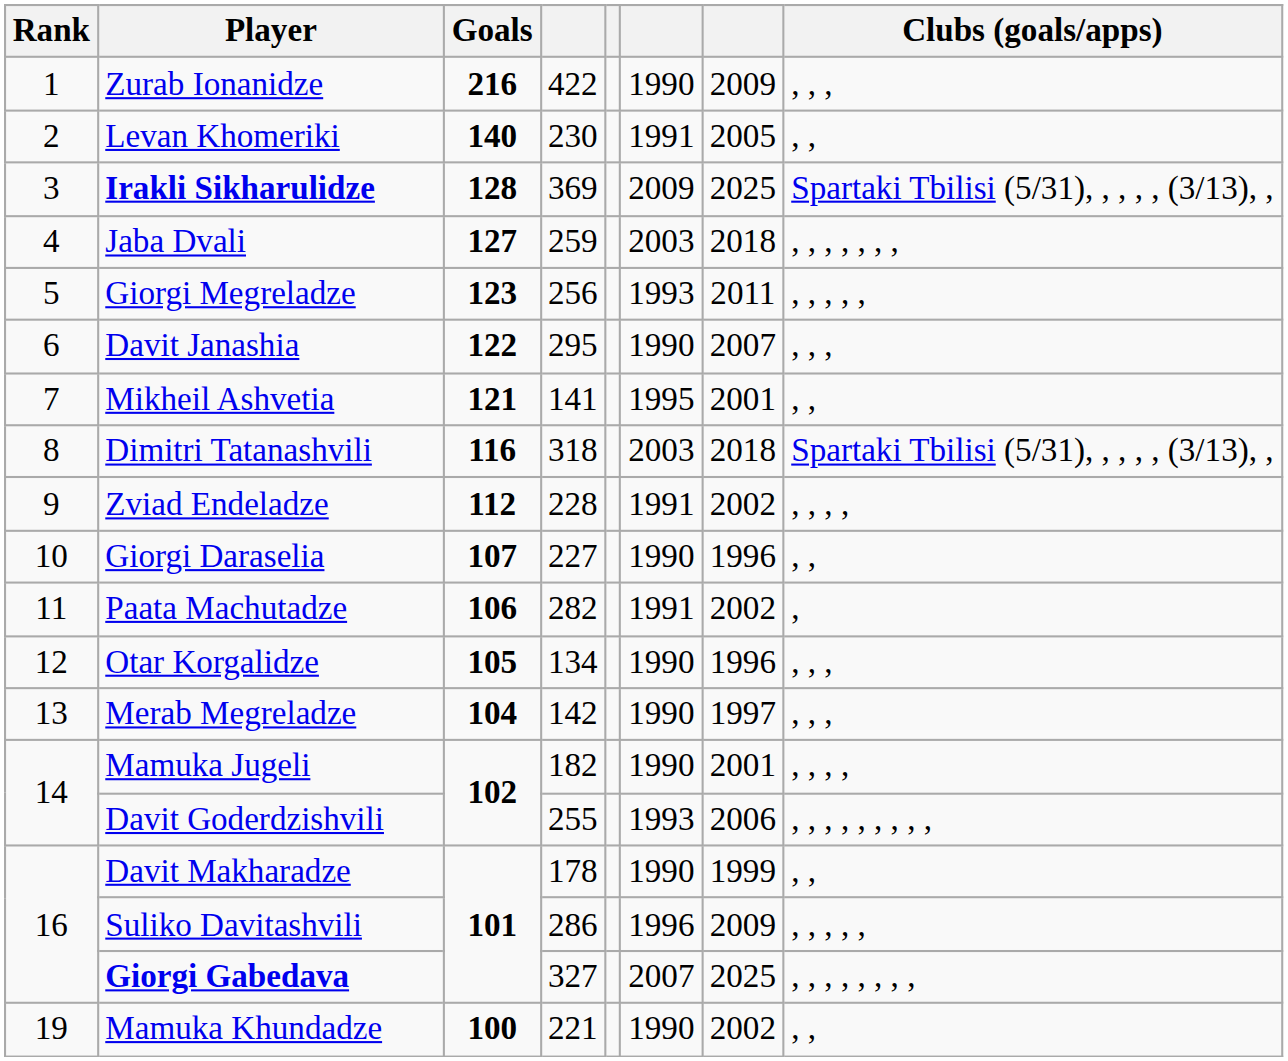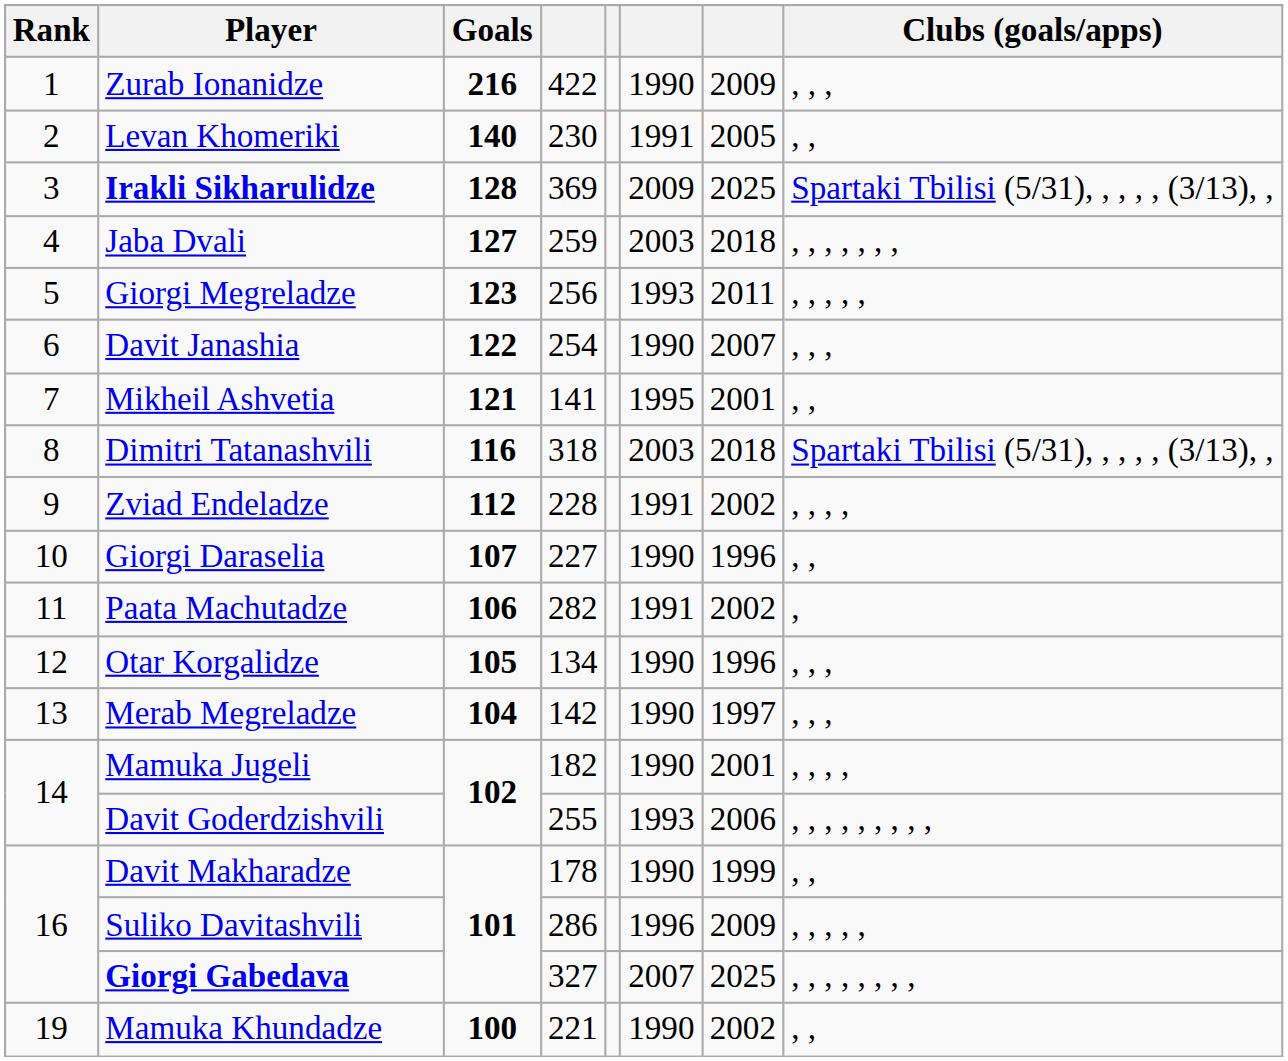Davit Janashia | column 4: 295 -> 254
